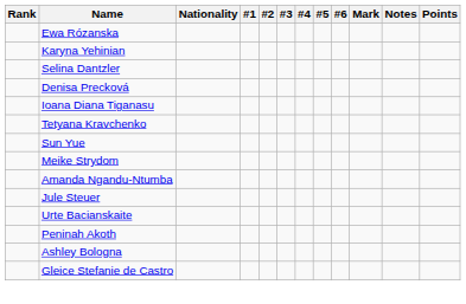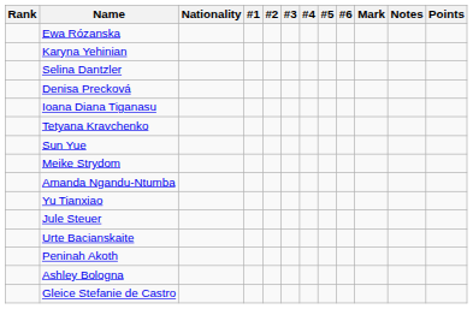+ row: Yu Tianxiao
